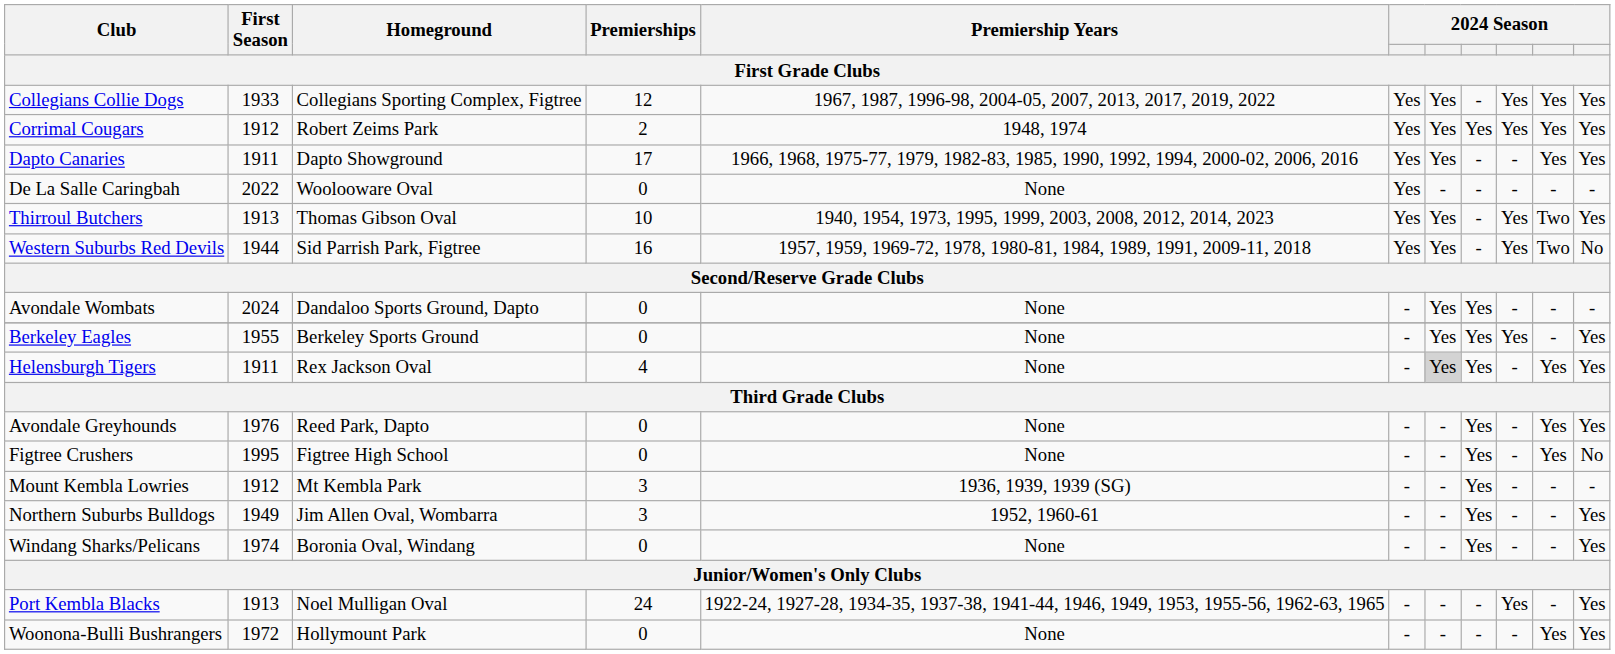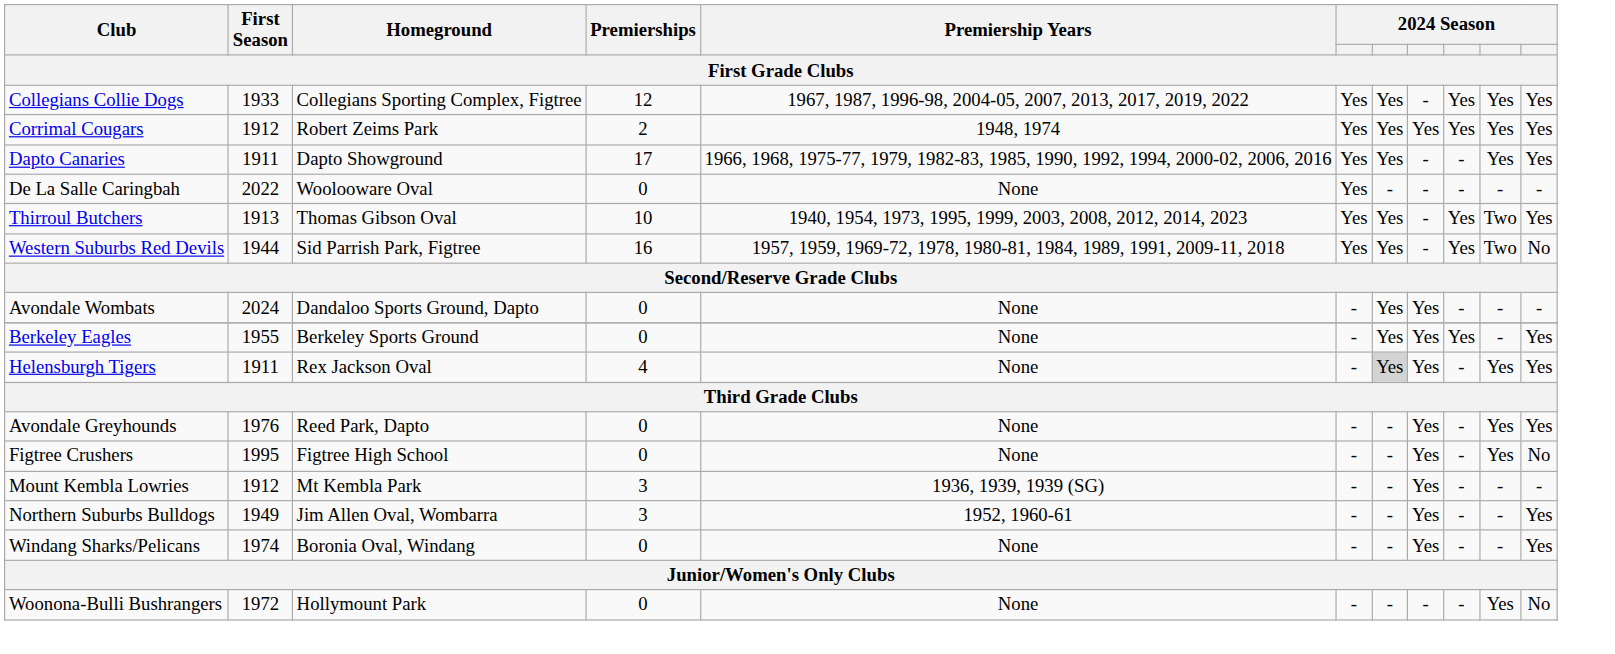- row: Port Kembla Blacks | 1913 | Noel Mulligan Oval | 24 | 1922-24, 1927-28, 1934-35, 1937-38, 1941-44, 1946, 1949, 1953, 1955-56, 1962-63, 1965 | - | - | - | Yes | - | Yes
Woonona-Bulli Bushrangers | column 11: Yes -> No
